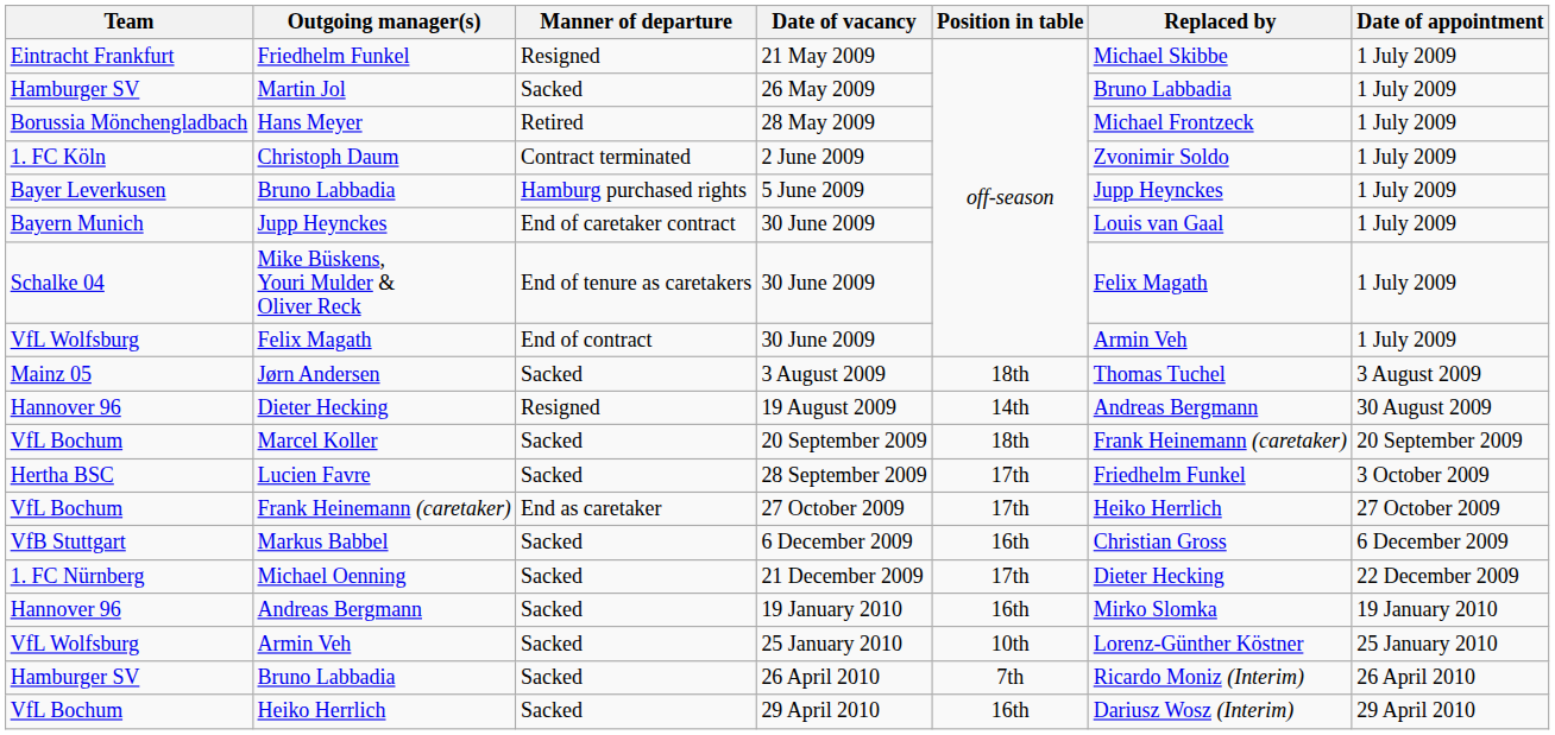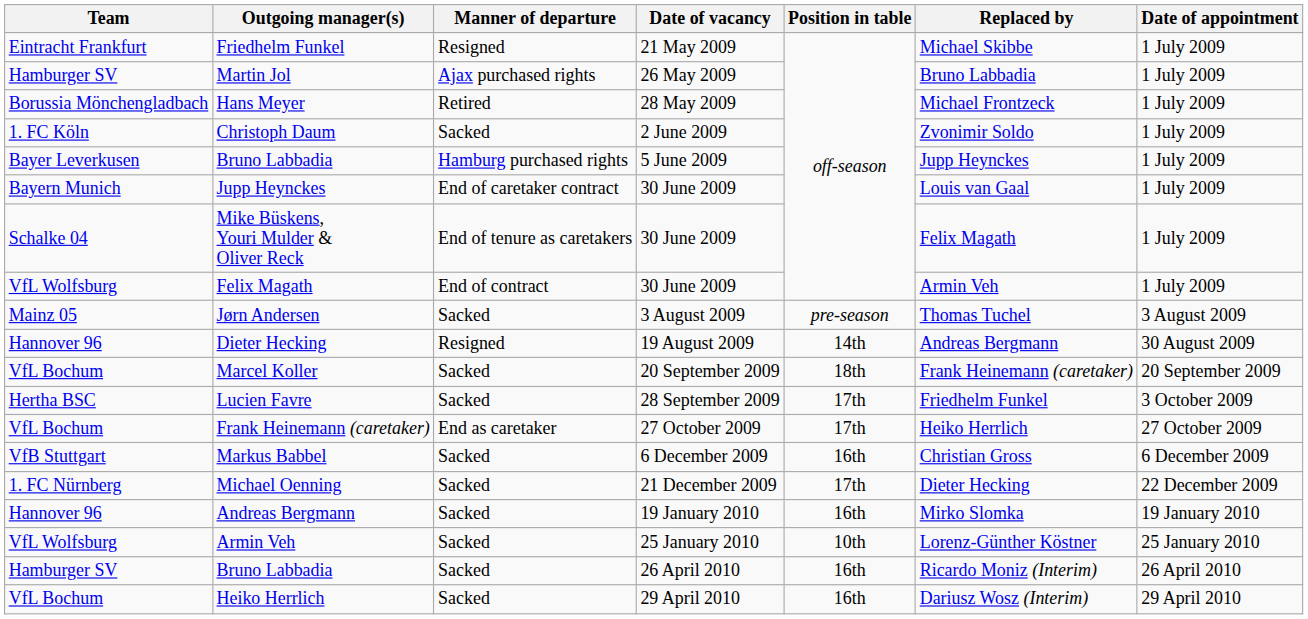Martin Jol | Manner of departure: Sacked -> Ajax purchased rights
Christoph Daum | Manner of departure: Contract terminated -> Sacked
Jørn Andersen | Position in table: 18th -> pre-season
Bruno Labbadia / 26 April 2010 | Position in table: 7th -> 16th
